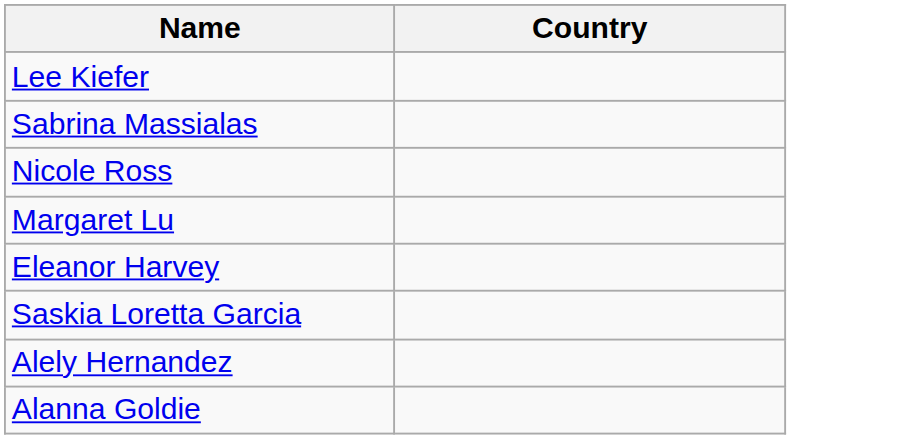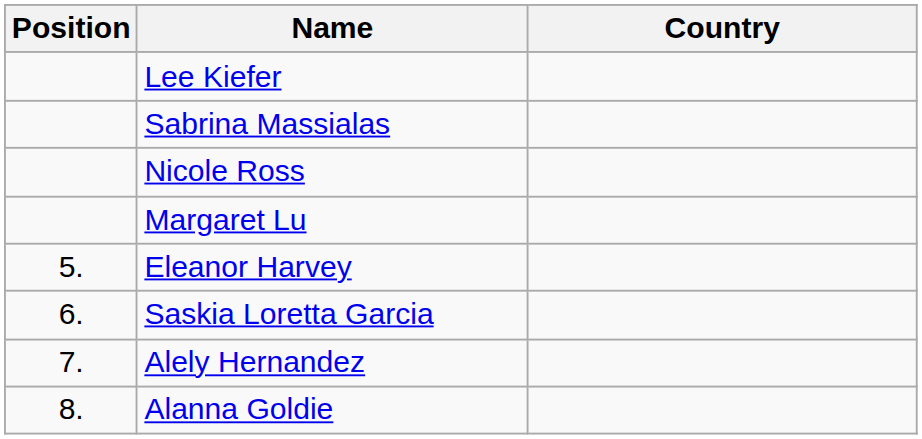+ column: Position | 5. | 6. | 7. | 8.
